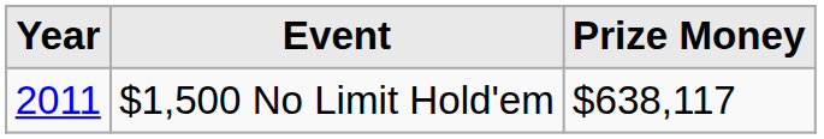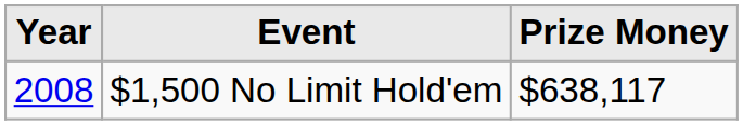$1,500 No Limit Hold'em | Year: 2011 -> 2008
